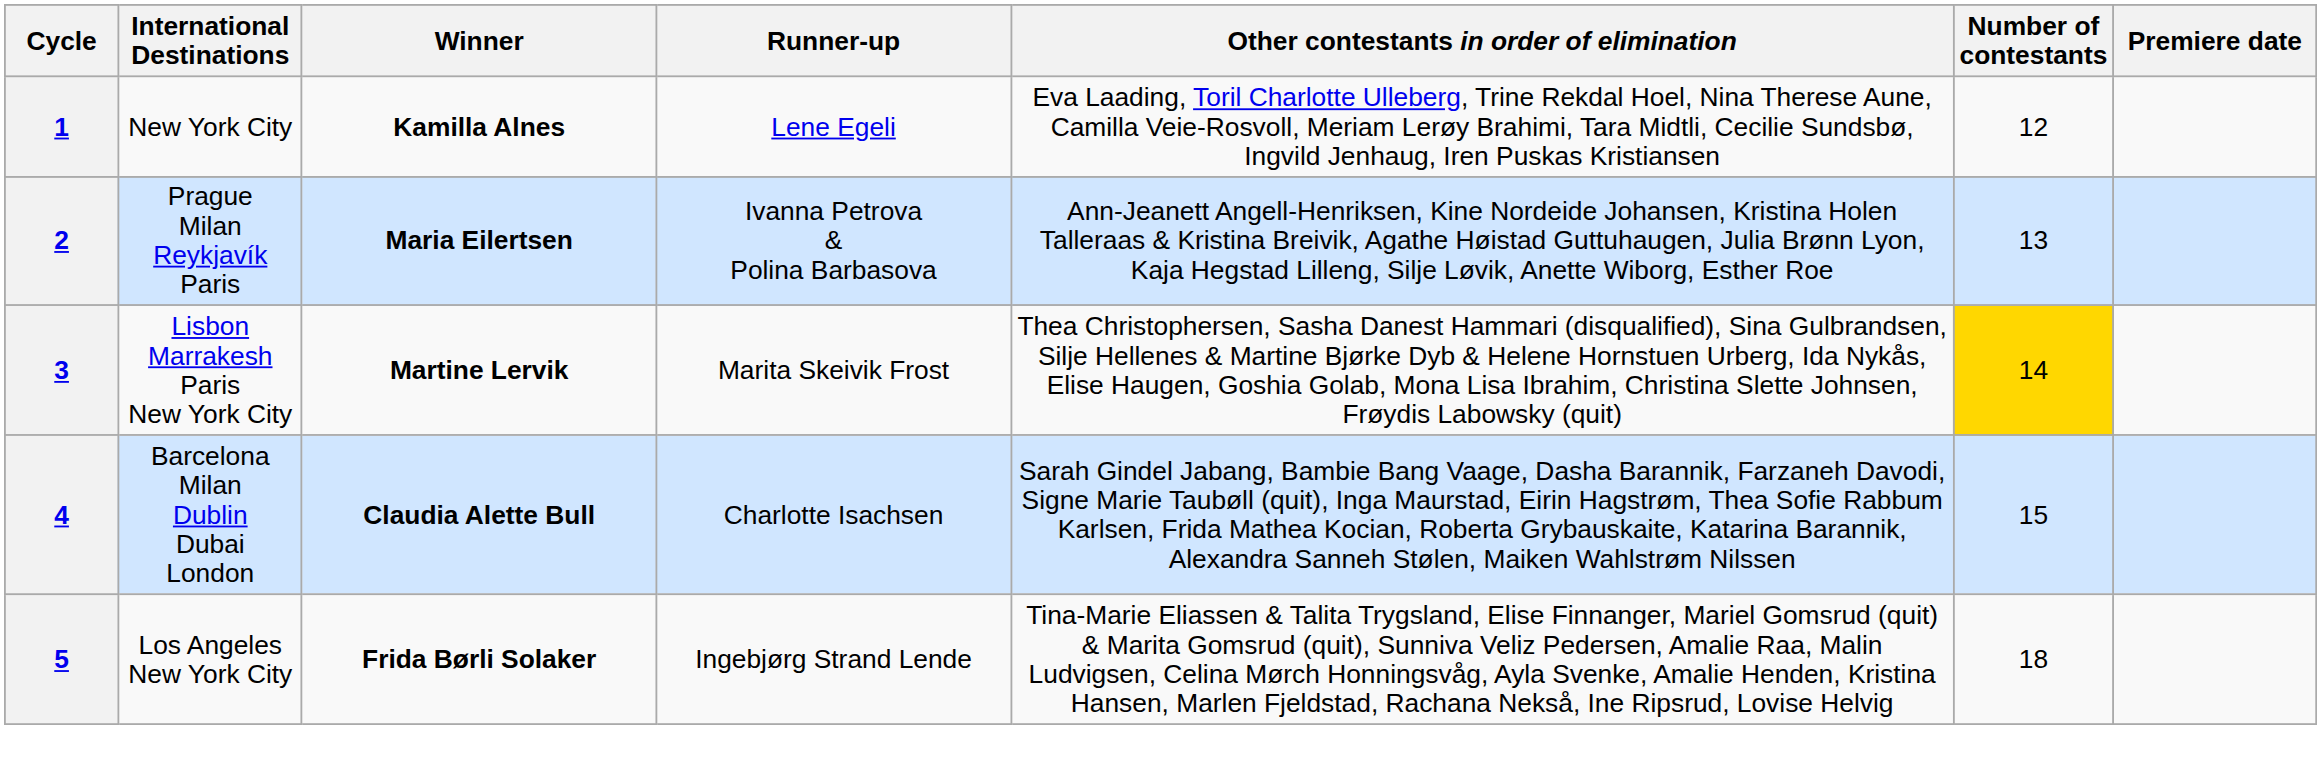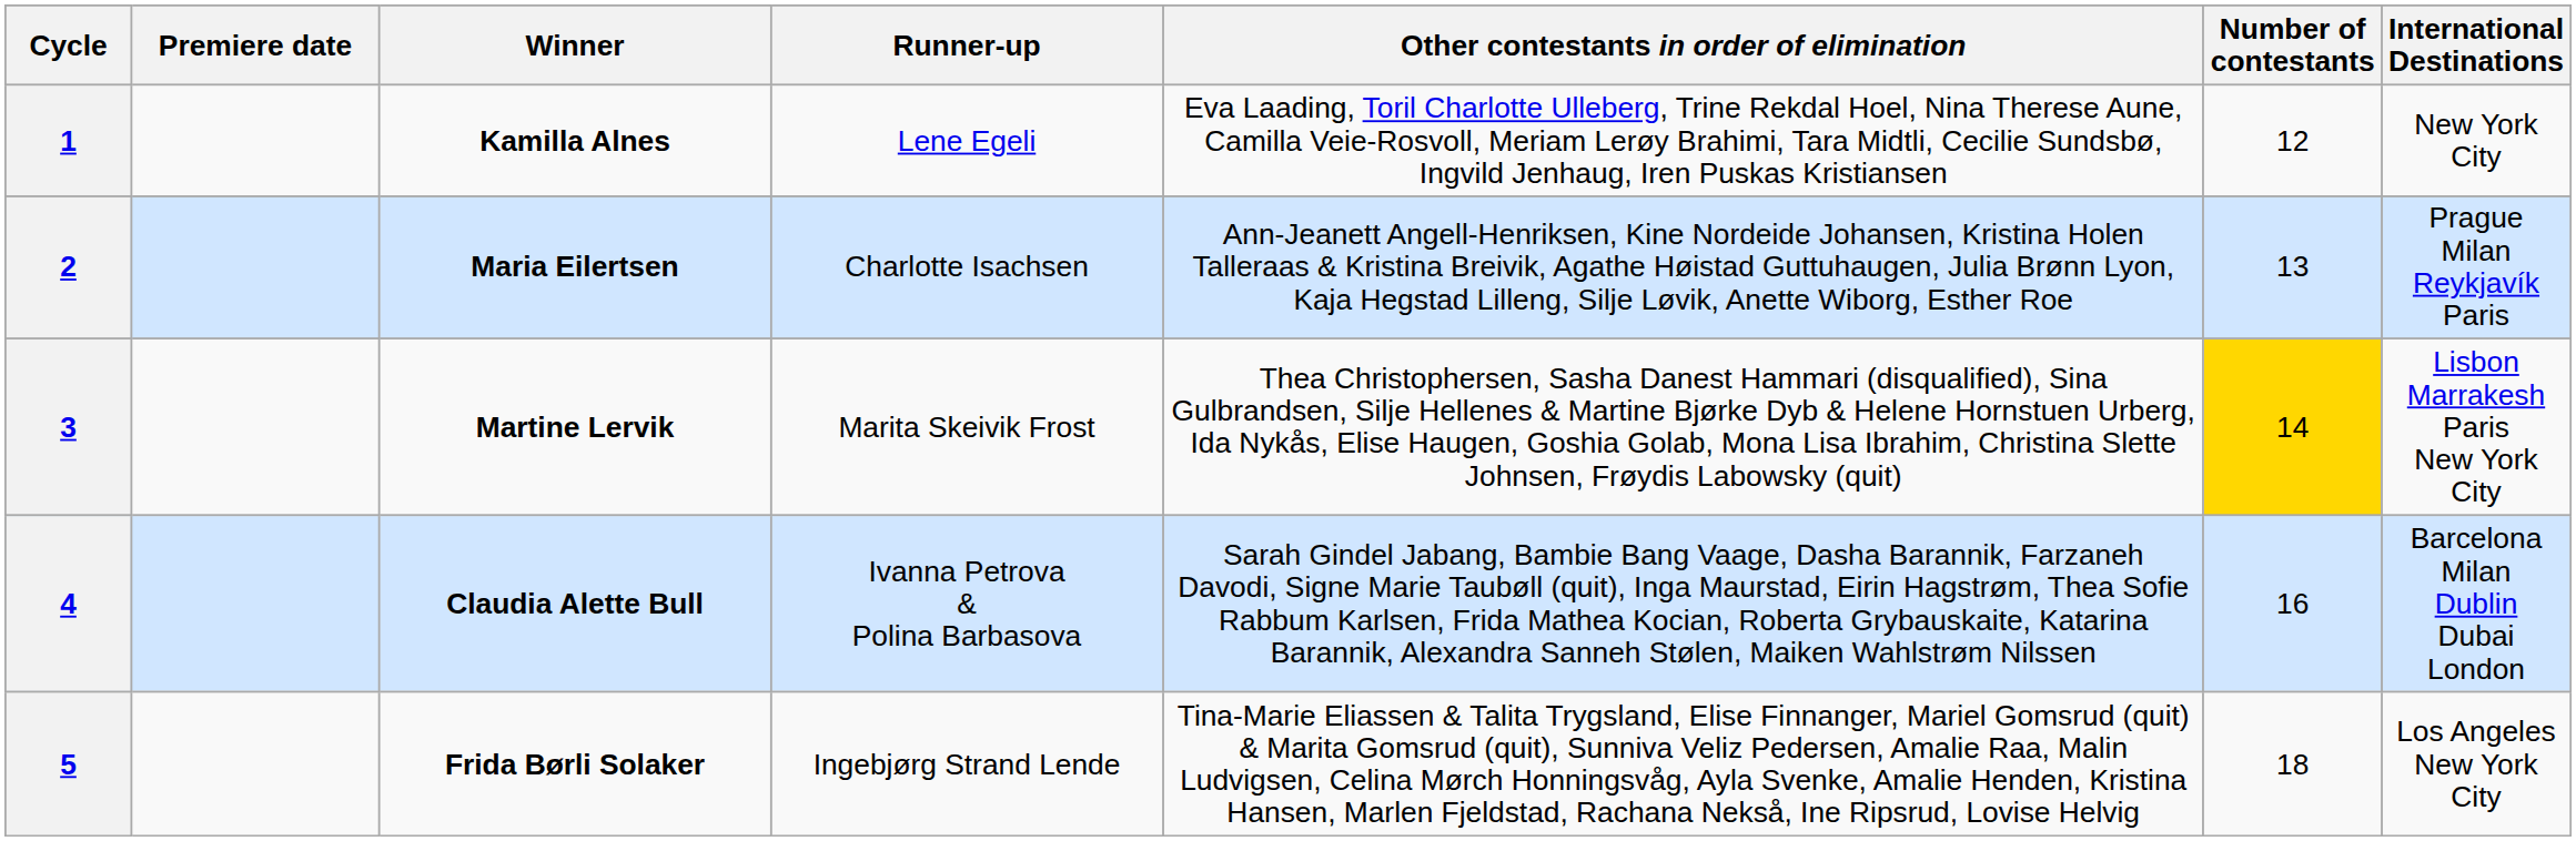columns swapped: Premiere date <-> International Destinations
2 | Runner-up: Ivanna Petrova & Polina Barbasova -> Charlotte Isachsen
4 | Runner-up: Charlotte Isachsen -> Ivanna Petrova & Polina Barbasova
4 | Number of contestants: 15 -> 16
